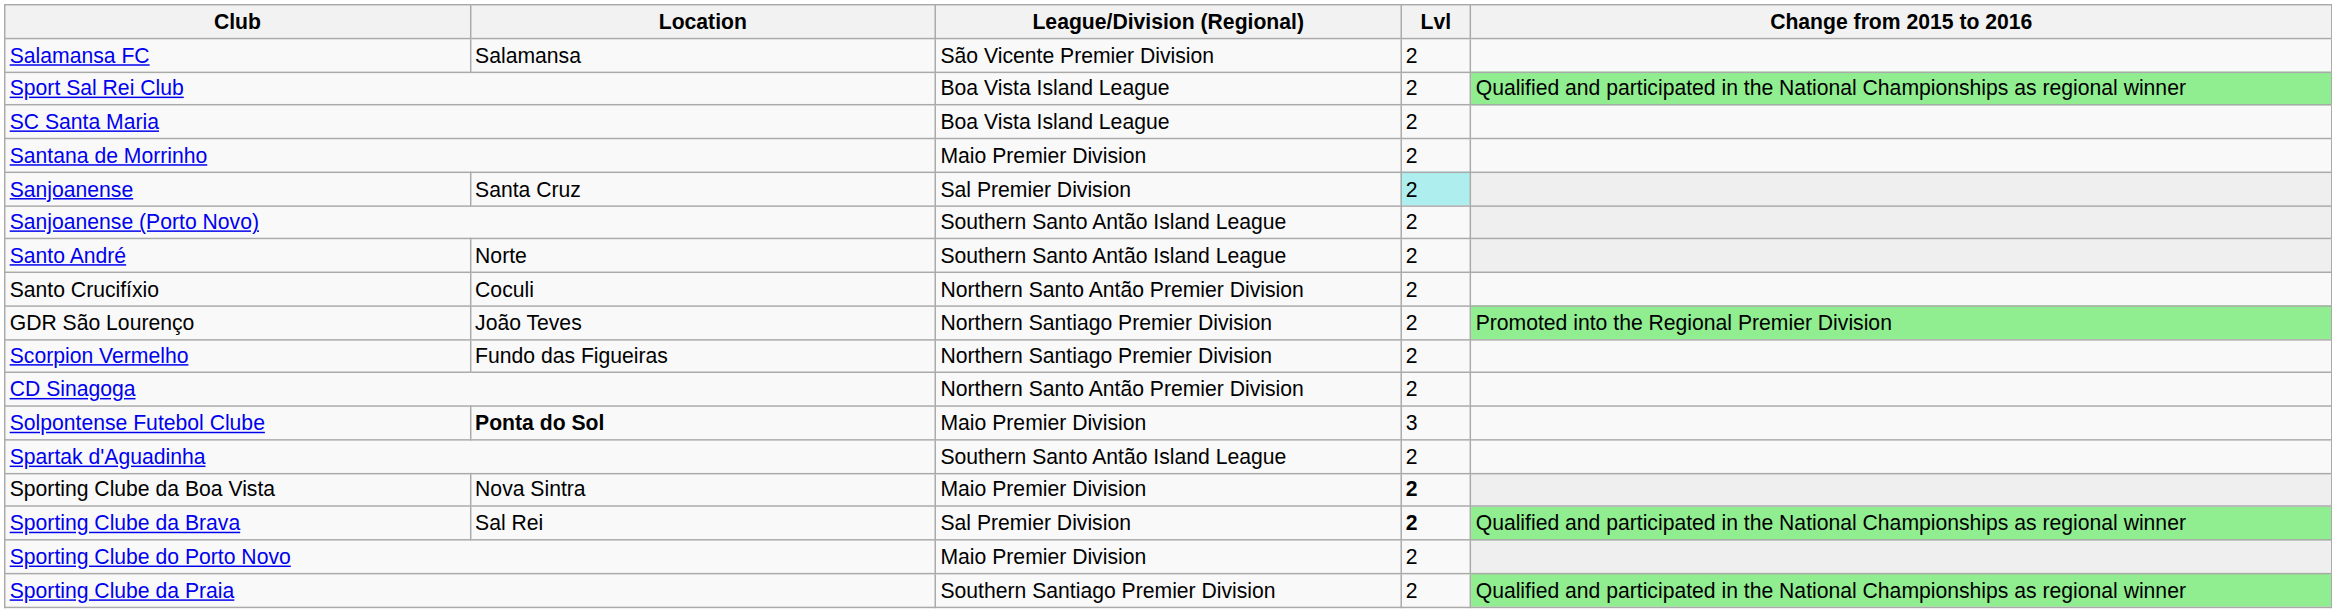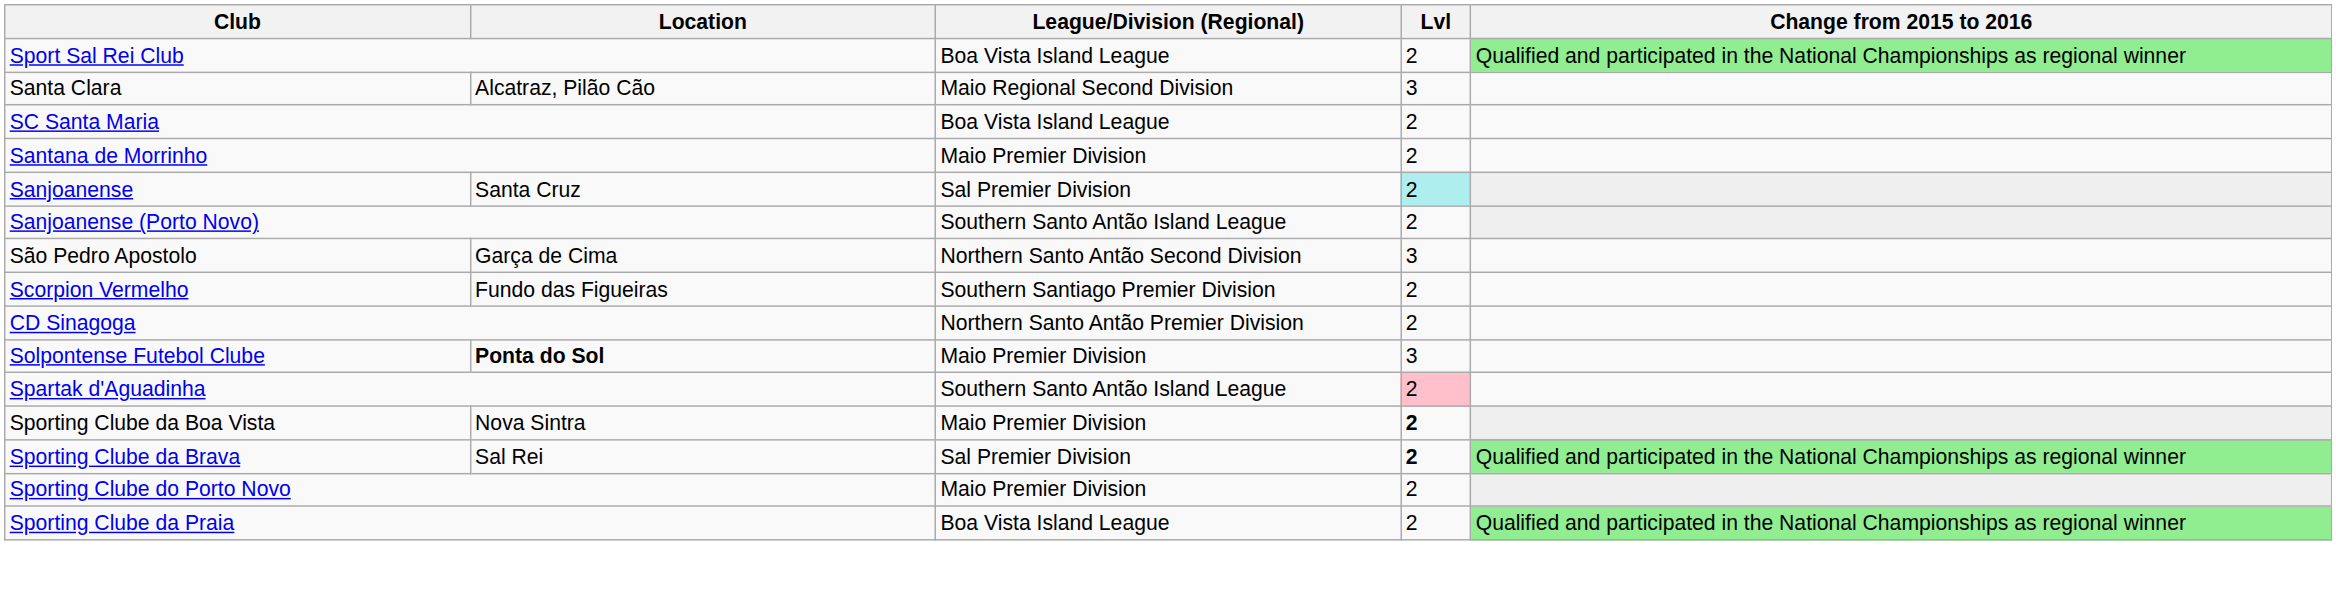- row: Salamansa FC | Salamansa | São Vicente Premier Division | 2
+ row: Santa Clara | Alcatraz, Pilão Cão | Maio Regional Second Division | 3
- row: Santo André | Norte | Southern Santo Antão Island League | 2
- row: Santo Crucifíxio | Coculi | Northern Santo Antão Premier Division | 2
- row: GDR São Lourenço | João Teves | Northern Santiago Premier Division | 2 | Promoted into the Regional Premier Division
+ row: São Pedro Apostolo | Garça de Cima | Northern Santo Antão Second Division | 3
Scorpion Vermelho | League/Division (Regional): Northern Santiago Premier Division -> Southern Santiago Premier Division
Spartak d'Aguadinha | Lvl: no background -> pink background
Sporting Clube da Praia | League/Division (Regional): Southern Santiago Premier Division -> Boa Vista Island League
